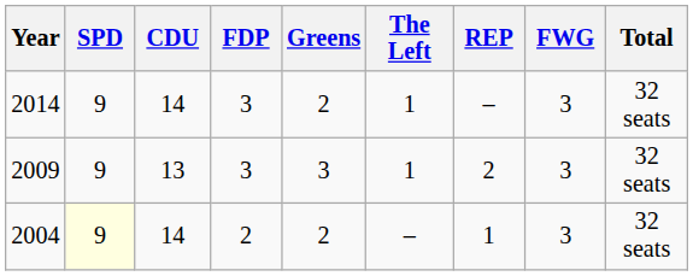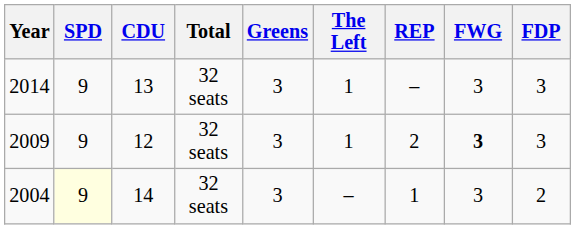columns swapped: FDP <-> Total
2014 | CDU: 14 -> 13
2014 | Greens: 2 -> 3
2009 | CDU: 13 -> 12
2009 | FWG: normal -> bold
2004 | Greens: 2 -> 3
